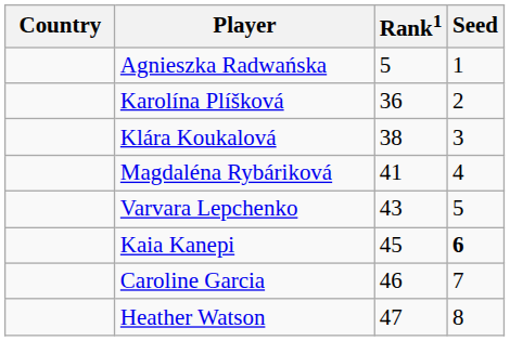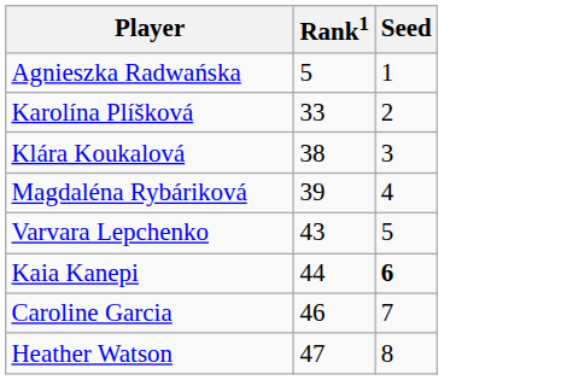- column: Country
Karolína Plíšková | Rank1: 36 -> 33
Magdaléna Rybáriková | Rank1: 41 -> 39
Kaia Kanepi | Rank1: 45 -> 44
